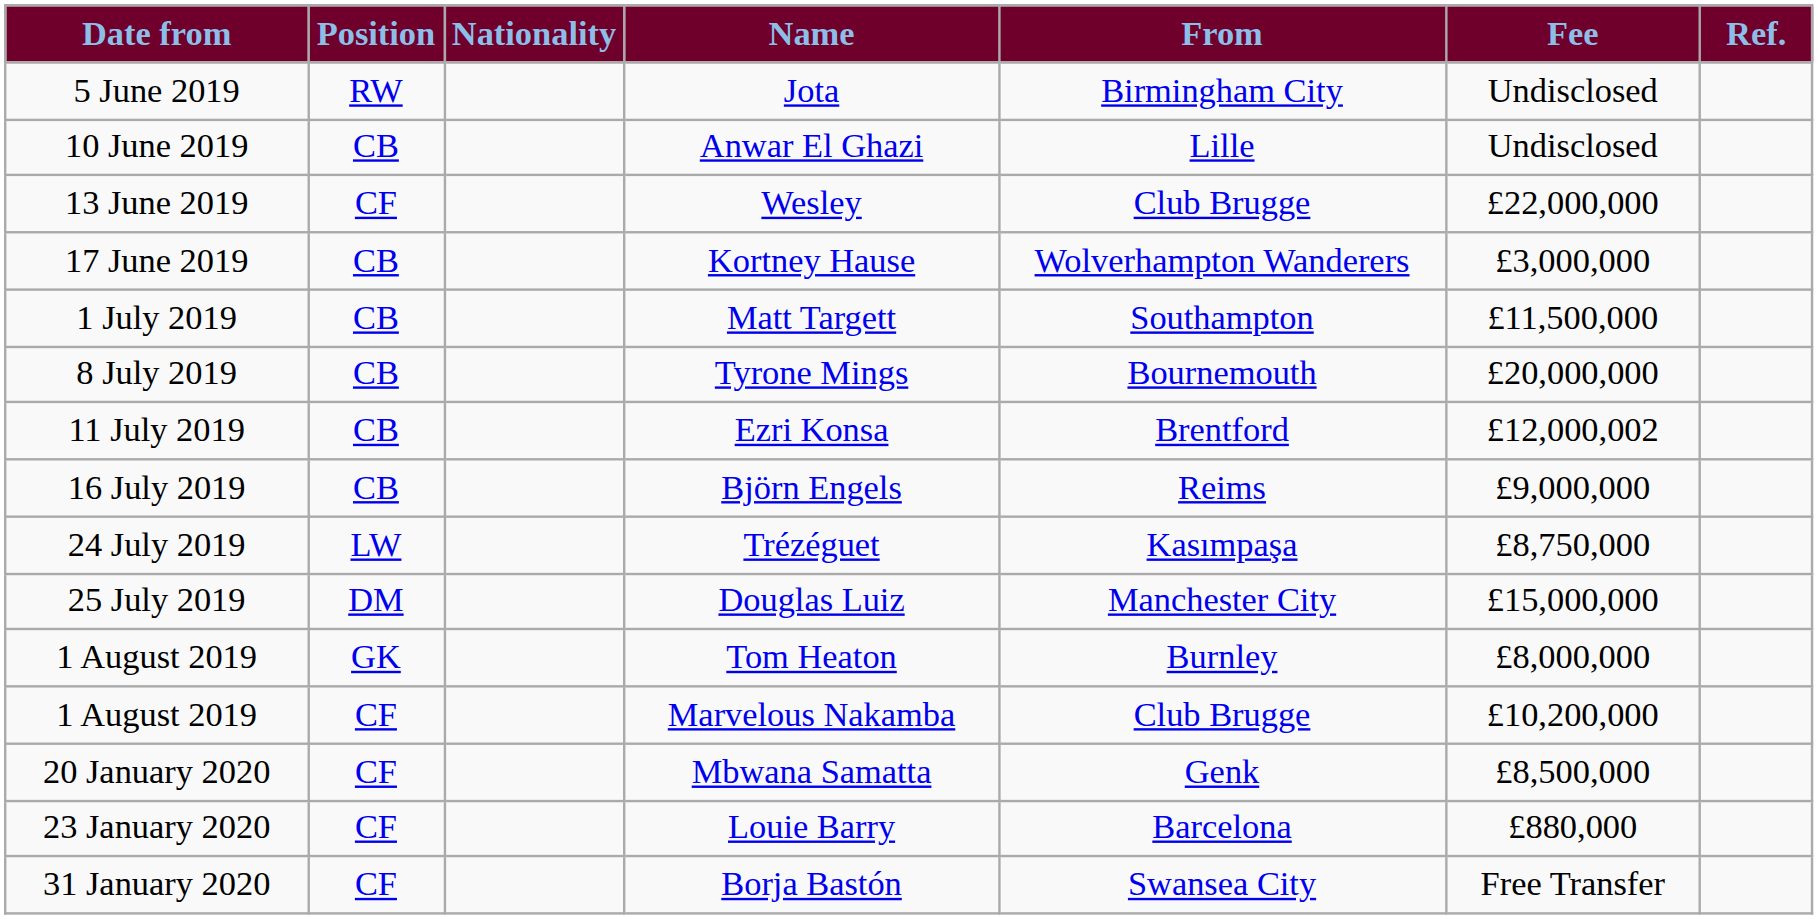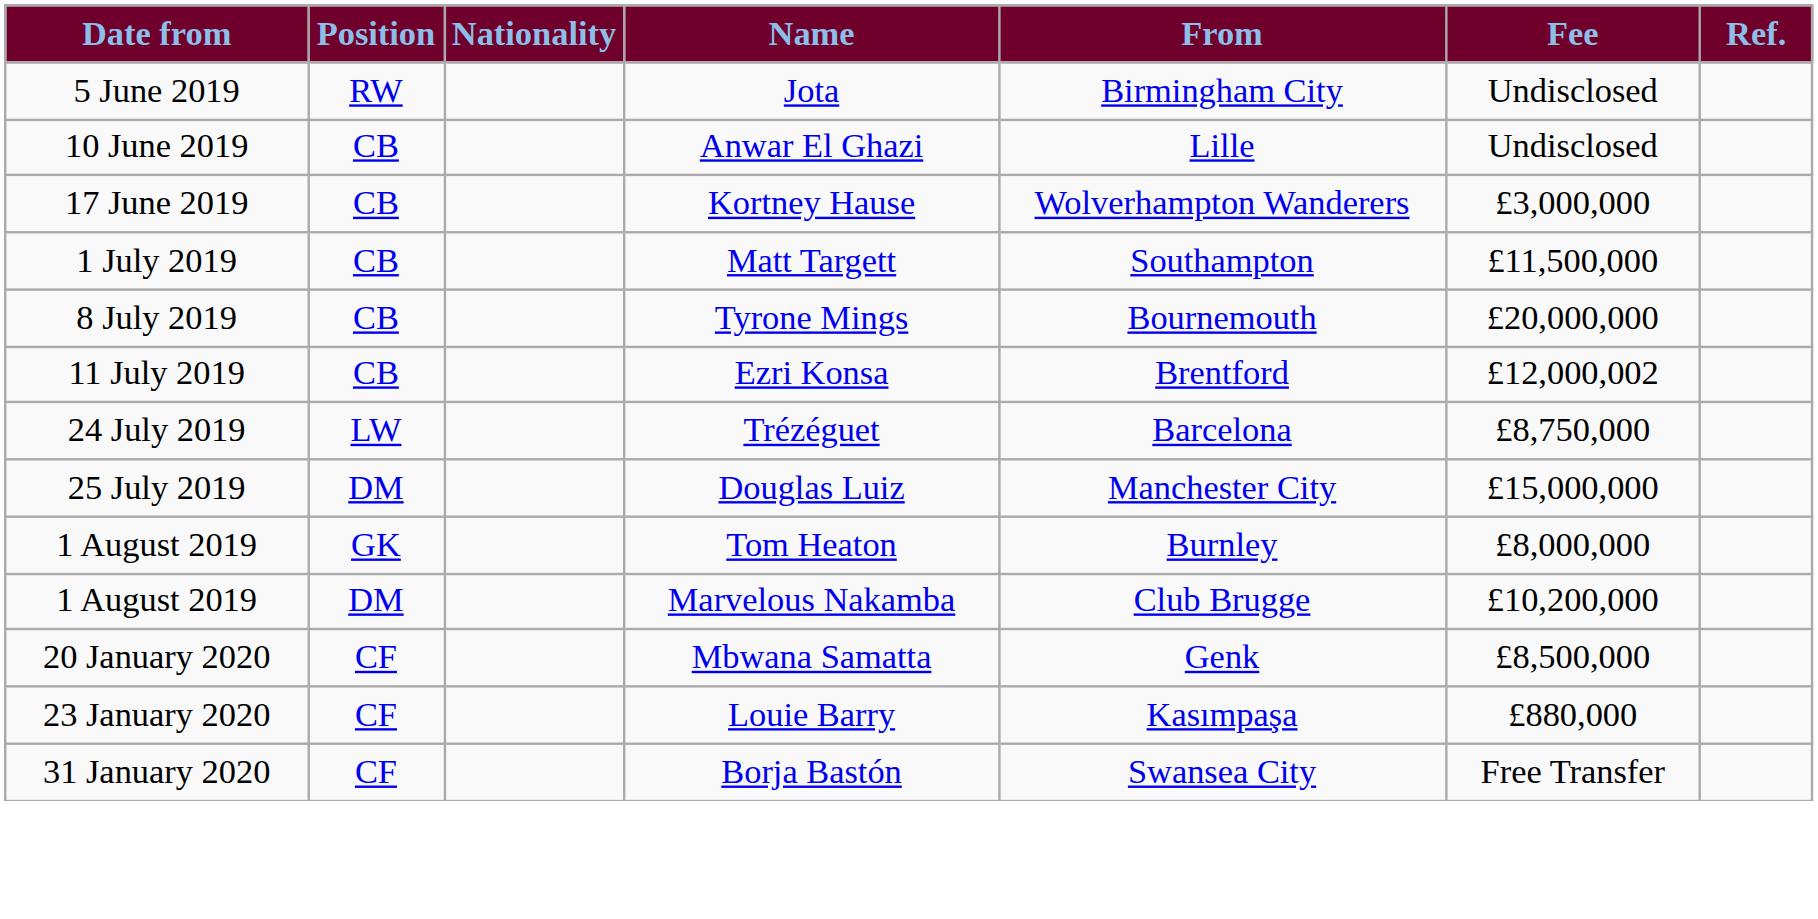- row: 13 June 2019 | CF | Wesley | Club Brugge | £22,000,000
- row: 16 July 2019 | CB | Björn Engels | Reims | £9,000,000
Trézéguet | From: Kasımpaşa -> Barcelona
Marvelous Nakamba | Position: CF -> DM
Louie Barry | From: Barcelona -> Kasımpaşa
